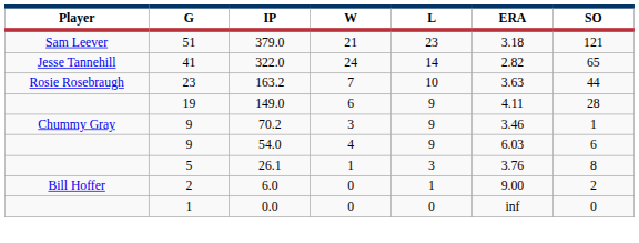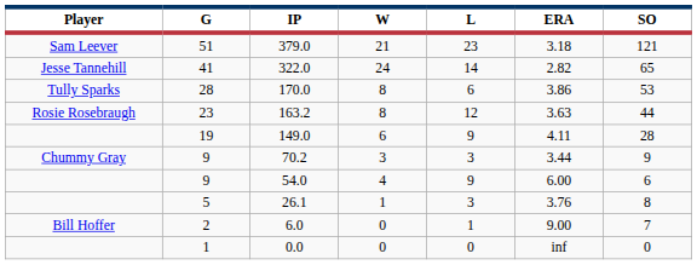+ row: Tully Sparks | 28 | 170.0 | 8 | 6 | 3.86 | 53
163.2 | W: 7 -> 8
163.2 | L: 10 -> 12
70.2 | L: 9 -> 3
70.2 | ERA: 3.46 -> 3.44
70.2 | SO: 1 -> 9
54.0 | ERA: 6.03 -> 6.00
6.0 | SO: 2 -> 7
